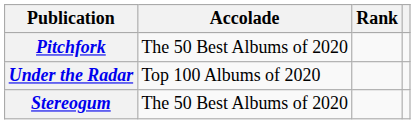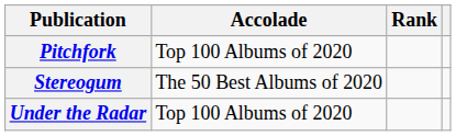Pitchfork | Accolade: The 50 Best Albums of 2020 -> Top 100 Albums of 2020
rows swapped: Stereogum <-> Under the Radar
